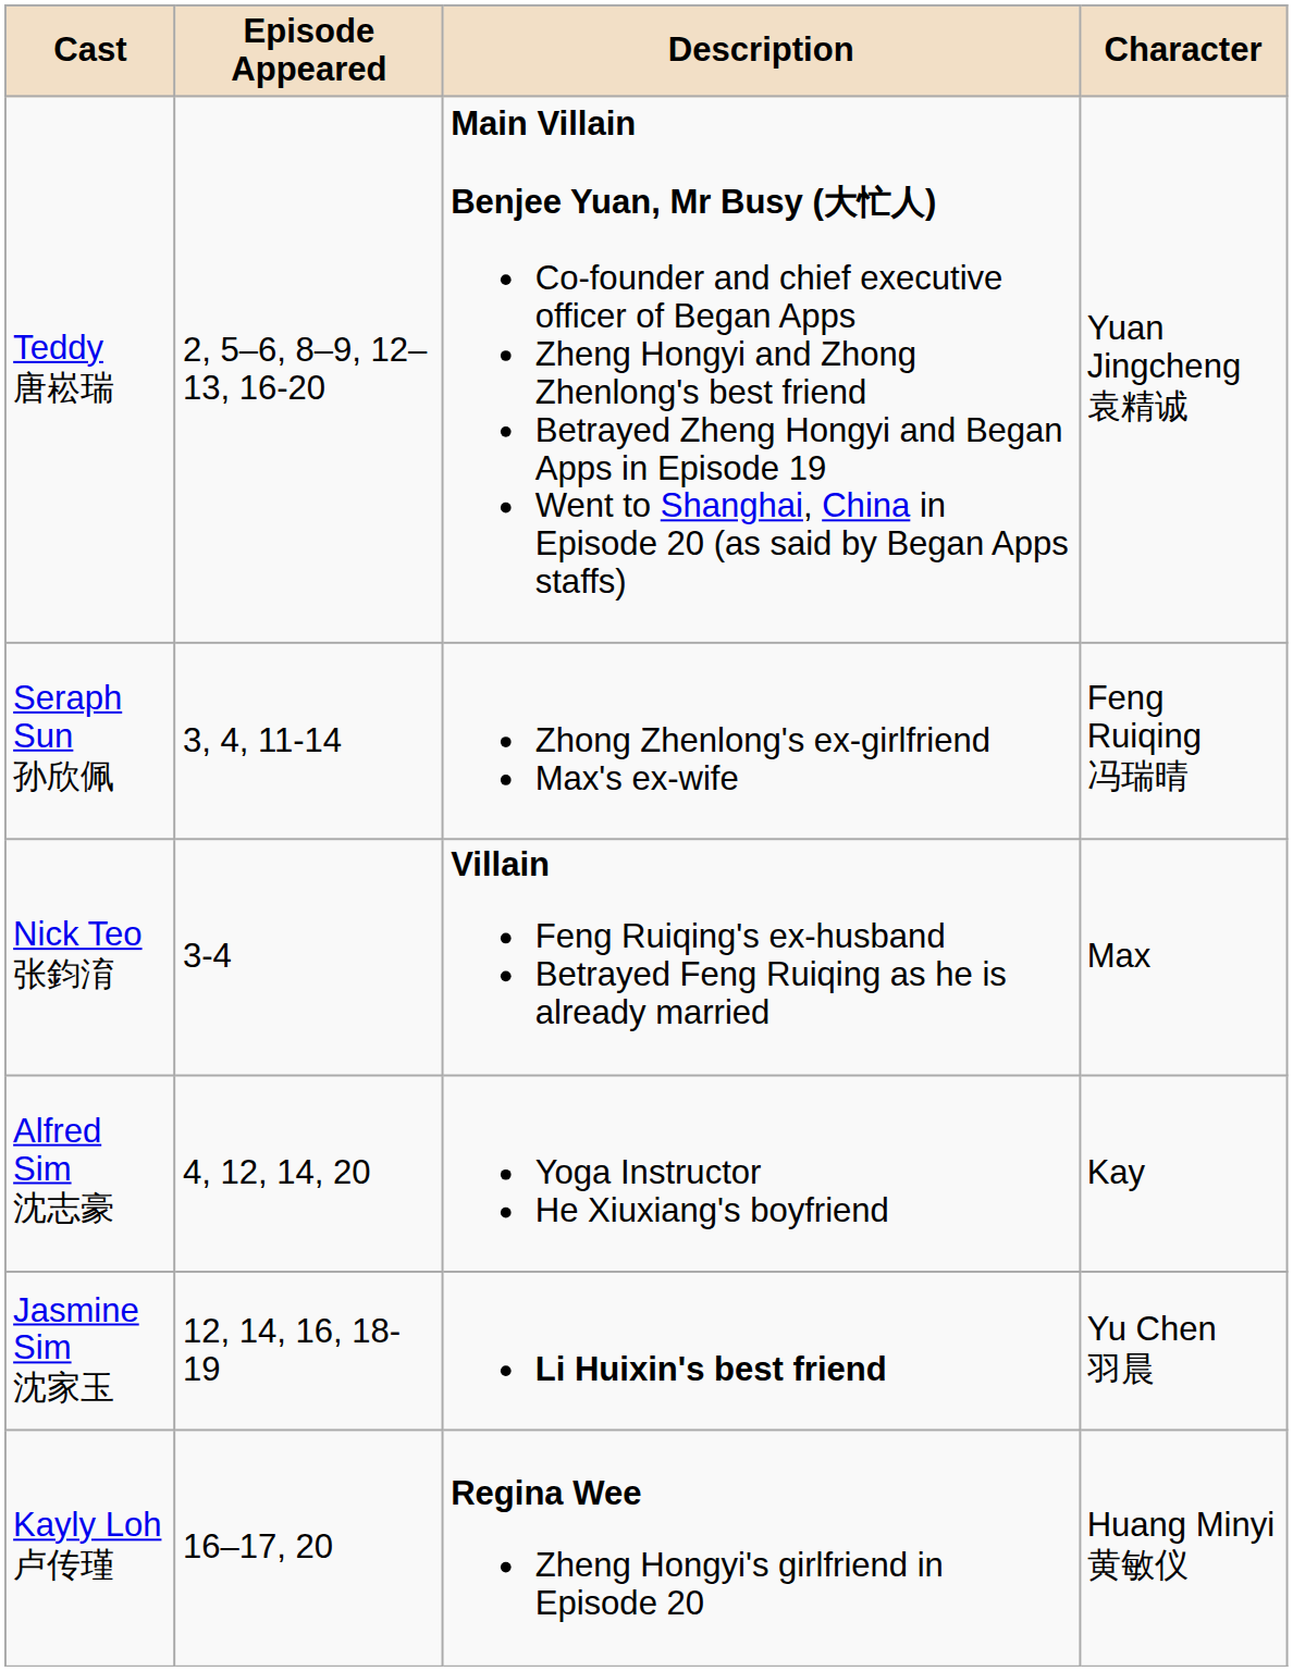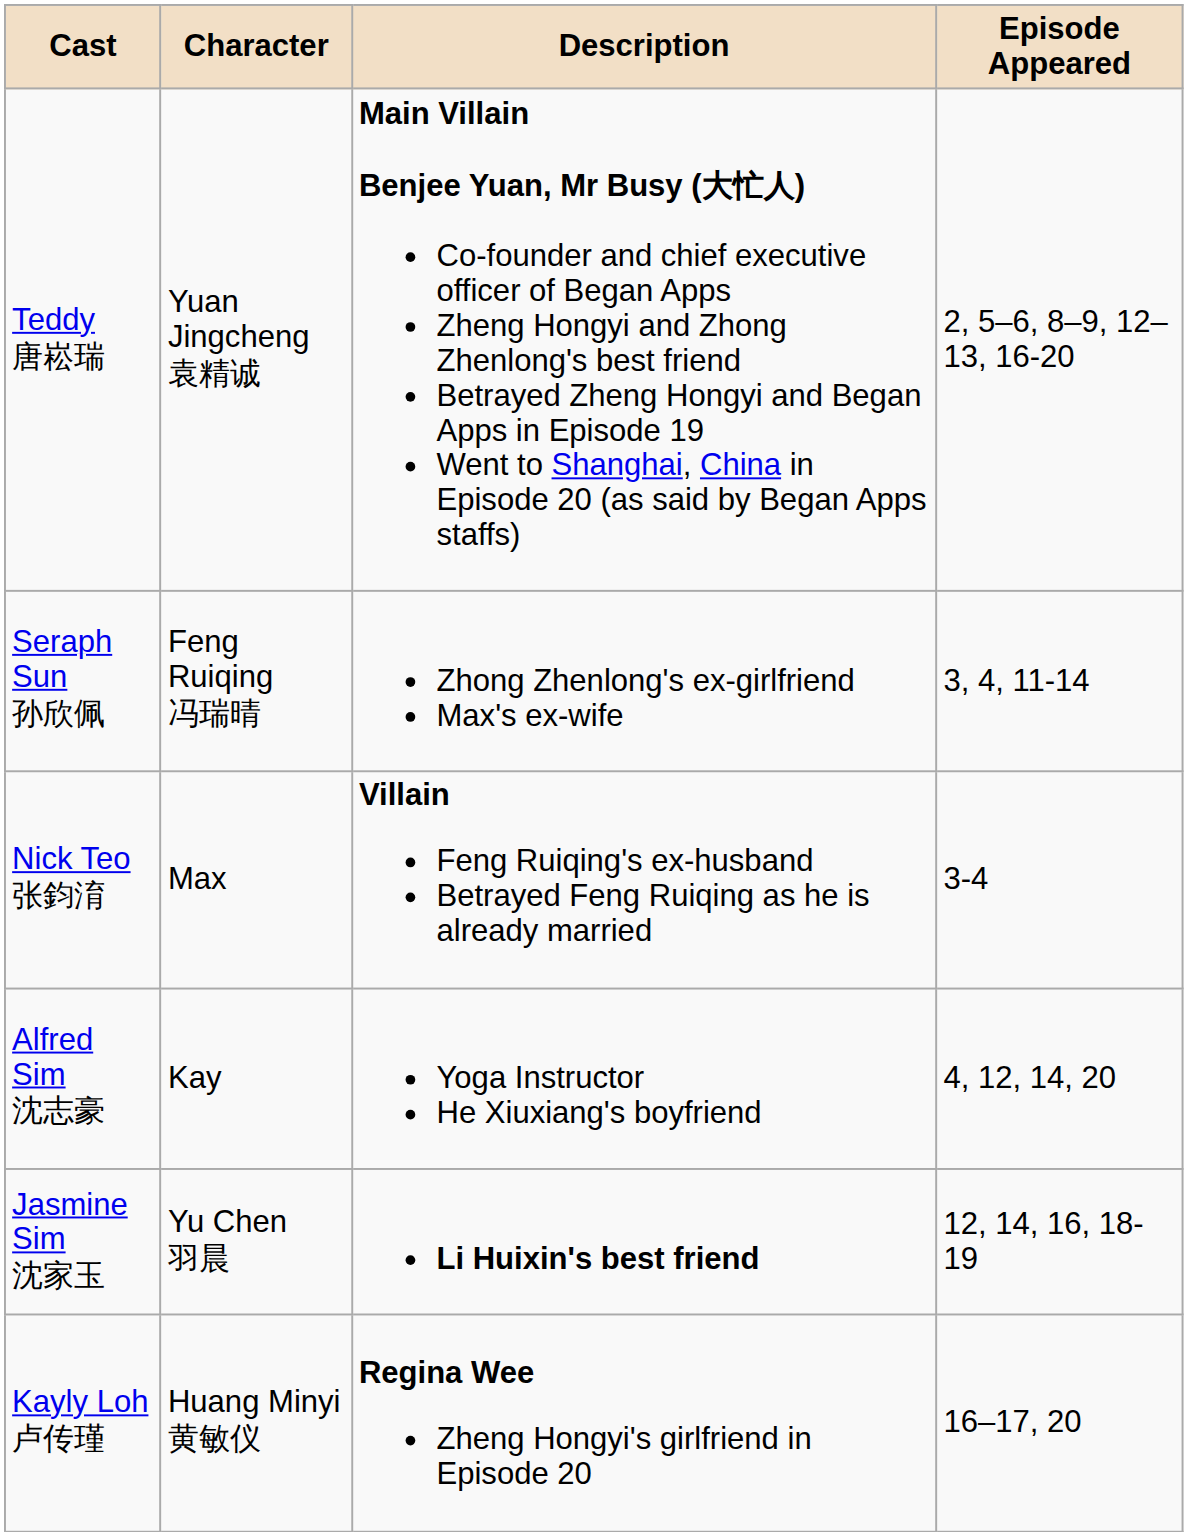columns swapped: Character <-> Episode Appeared
